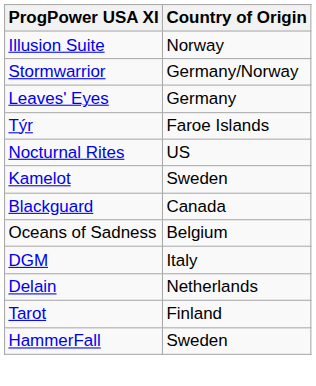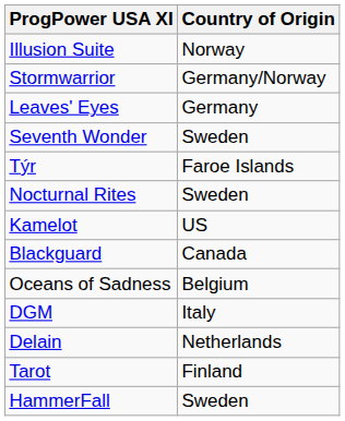+ row: Seventh Wonder | Sweden
Nocturnal Rites | Country of Origin: US -> Sweden
Kamelot | Country of Origin: Sweden -> US
